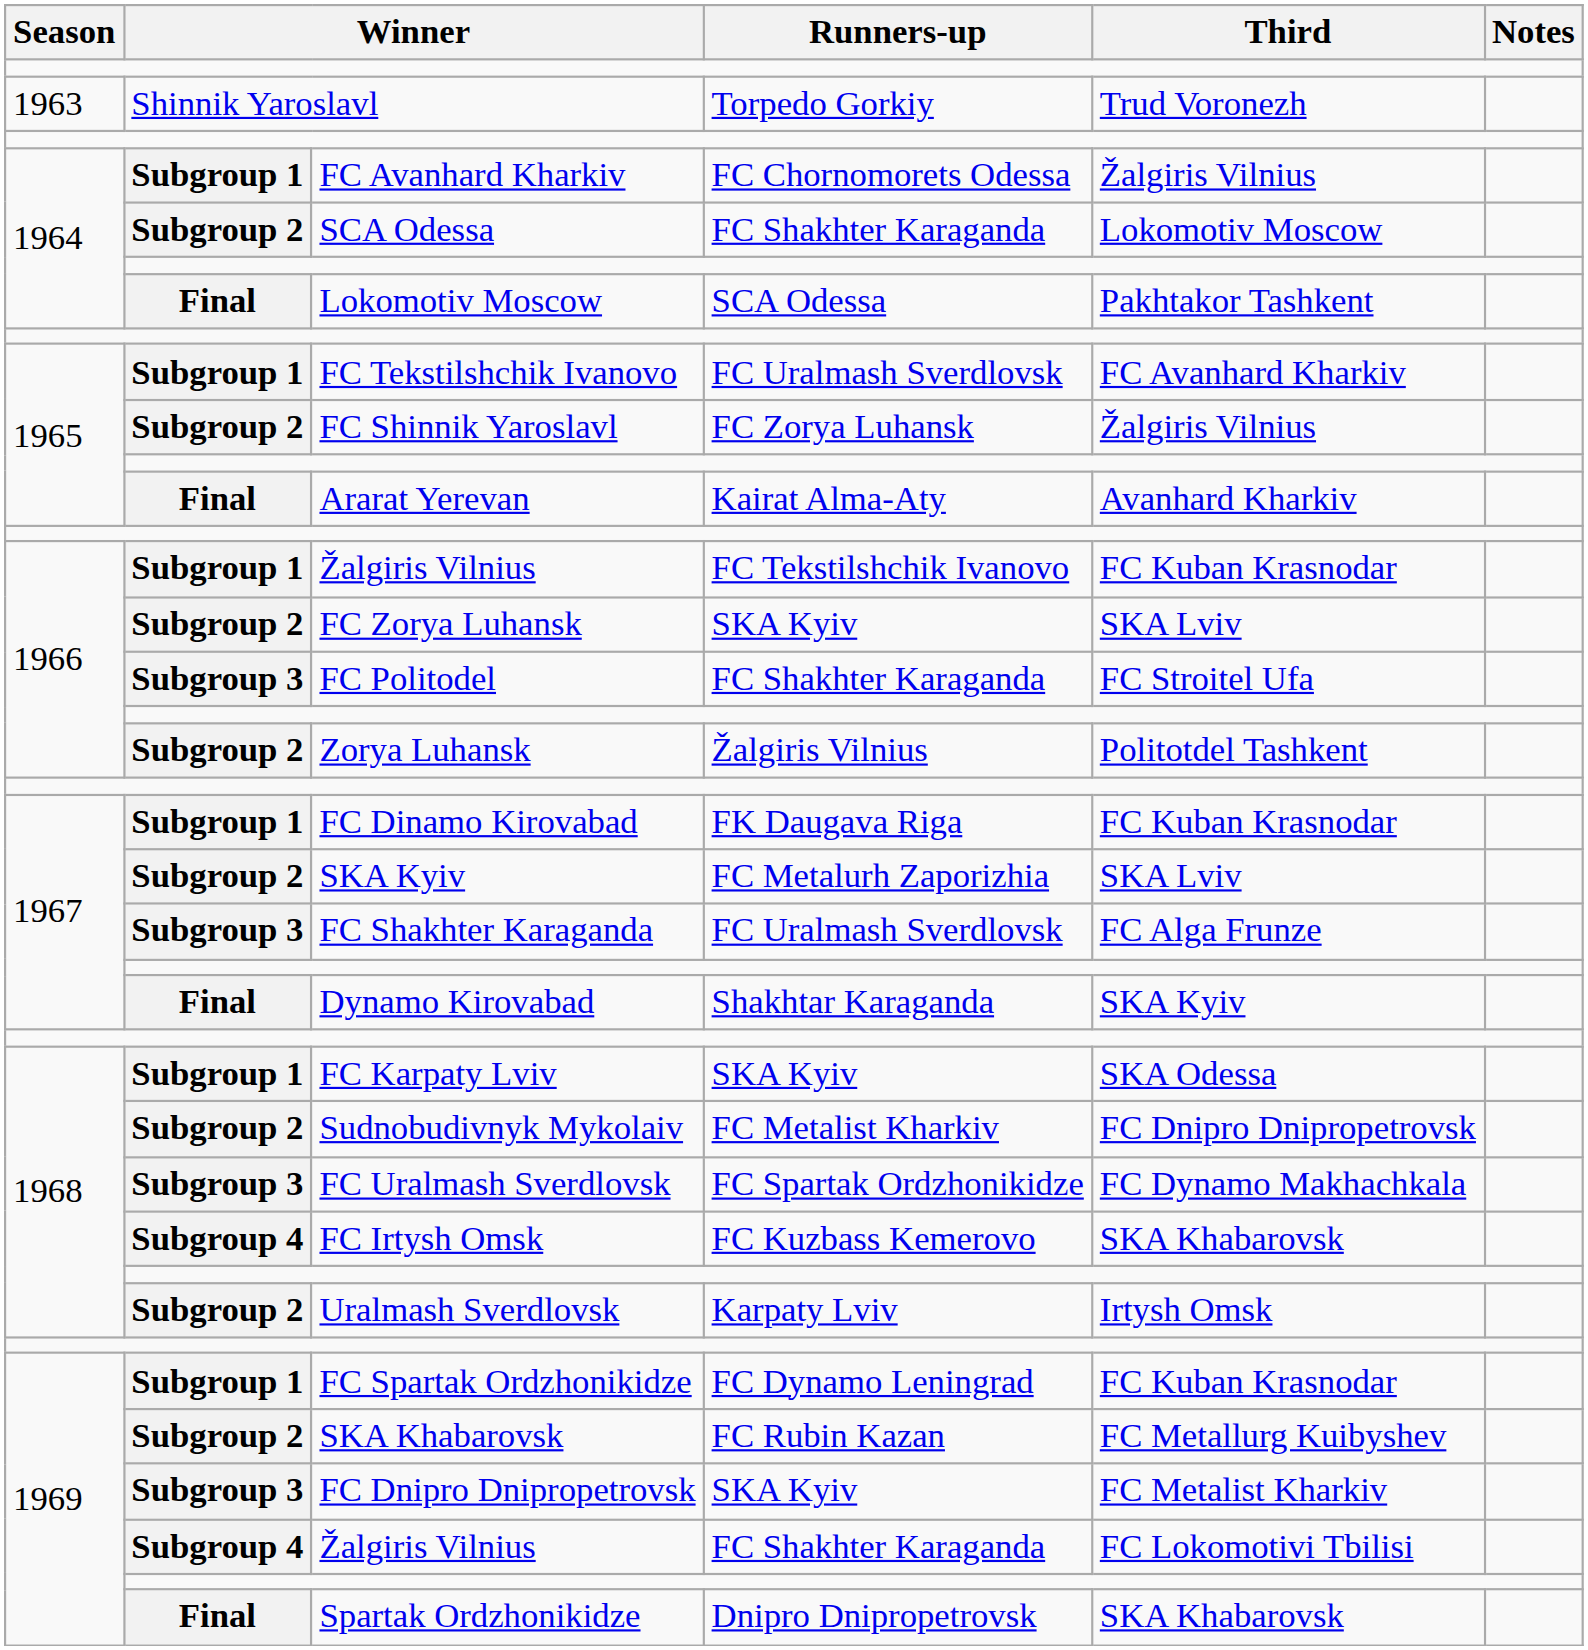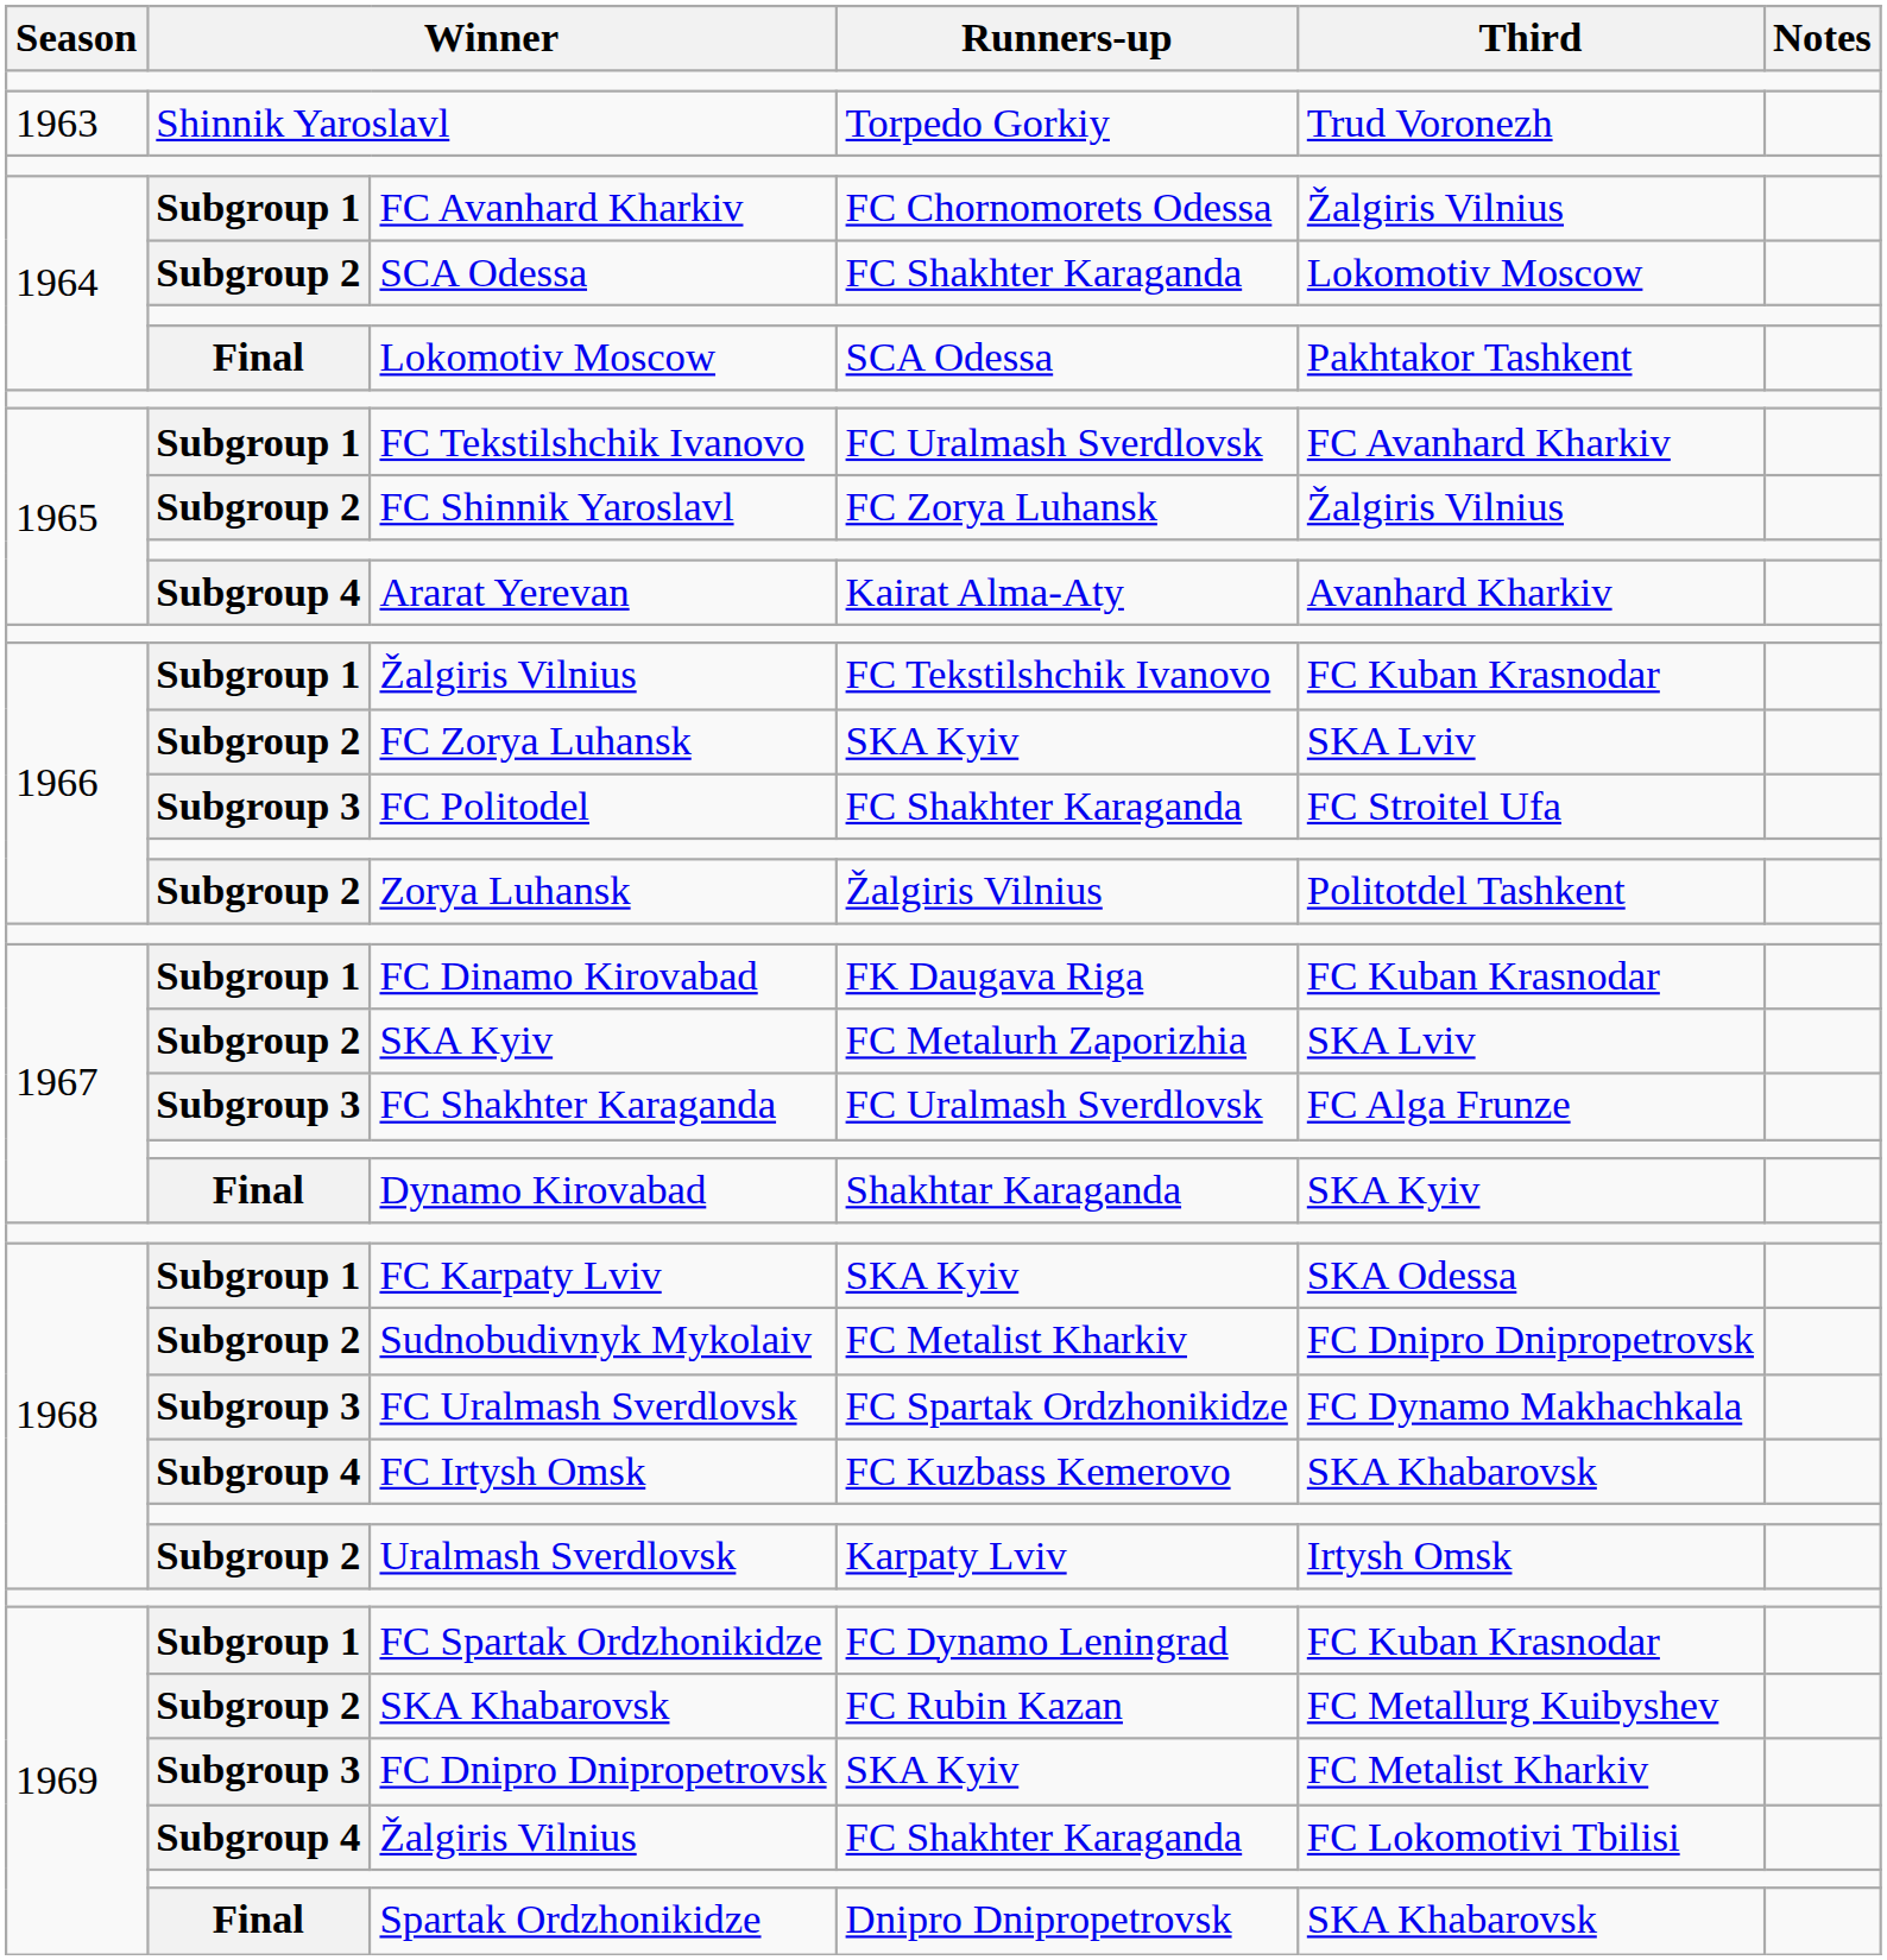Ararat Yerevan | column 2: Final -> Subgroup 4
